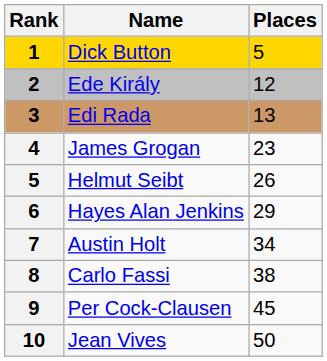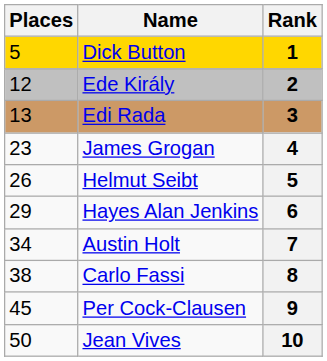columns swapped: Rank <-> Places
